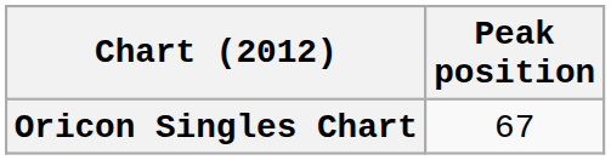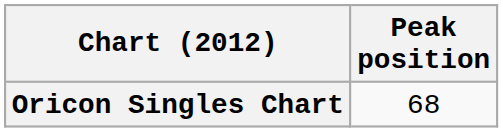Oricon Singles Chart | Peak position: 67 -> 68
